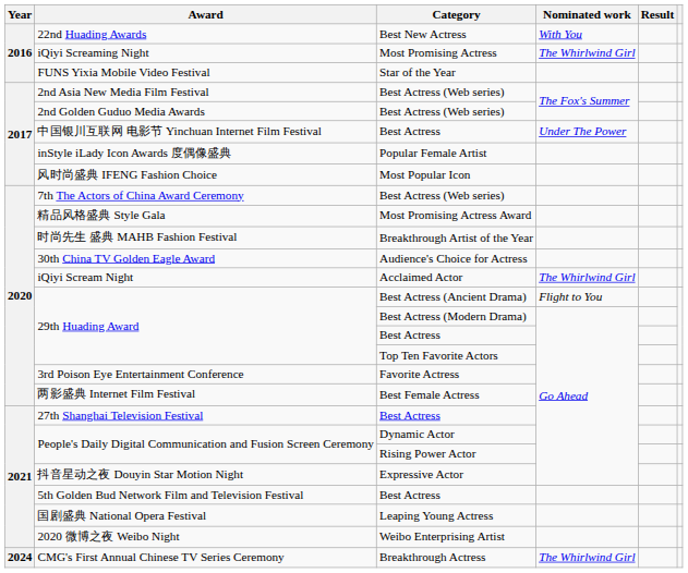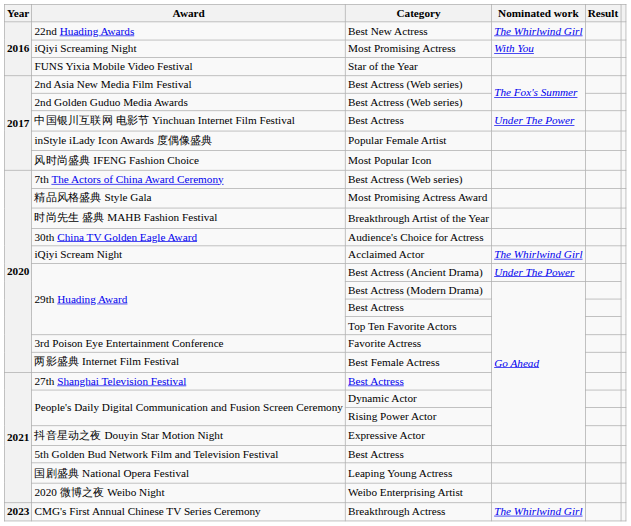22nd Huading Awards | Nominated work: With You -> The Whirlwind Girl
iQiyi Screaming Night | Nominated work: The Whirlwind Girl -> With You
29th Huading Award / Best Actress (Ancient Drama) | Nominated work: Flight to You -> Under The Power
CMG's First Annual Chinese TV Series Ceremony | Year: 2024 -> 2023
